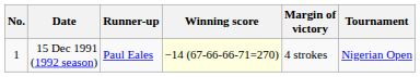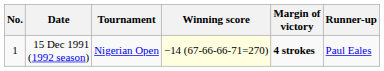columns swapped: Tournament <-> Runner-up
15 Dec 1991 (1992 season) | Margin of victory: normal -> bold
